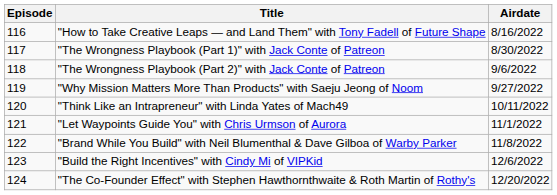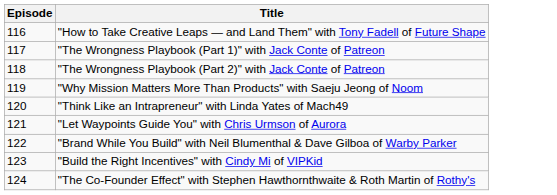- column: Airdate | 8/16/2022 | 8/30/2022 | 9/6/2022 | 9/27/2022 | 10/11/2022 | 11/1/2022 | 11/8/2022 | 12/6/2022 | 12/20/2022
